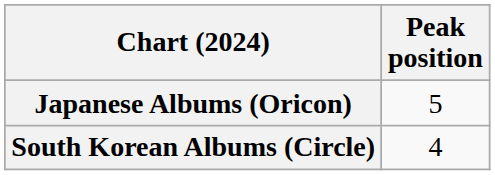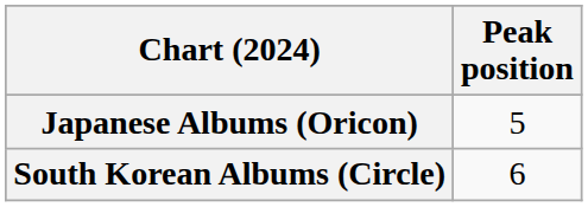South Korean Albums (Circle) | Peak position: 4 -> 6
